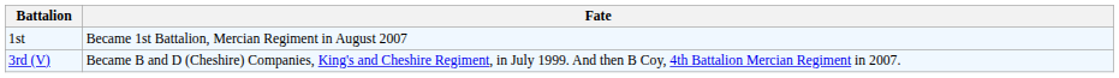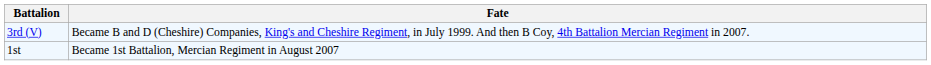rows swapped: 1st <-> 3rd (V)
